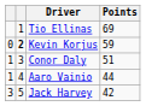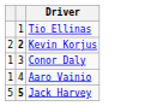- column: Points | 69 | 59 | 51 | 44 | 42
Kevin Korjus | column 1: 0 -> 2
Jack Harvey | column 1: 3 -> 5
Jack Harvey | column 2: normal -> bold
